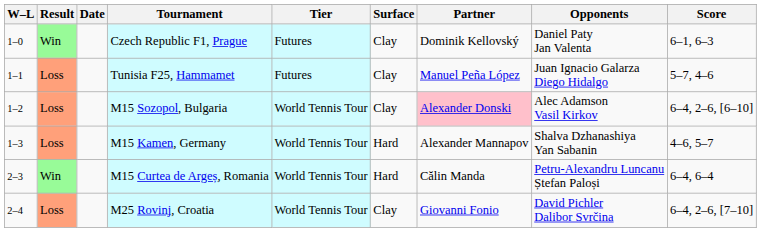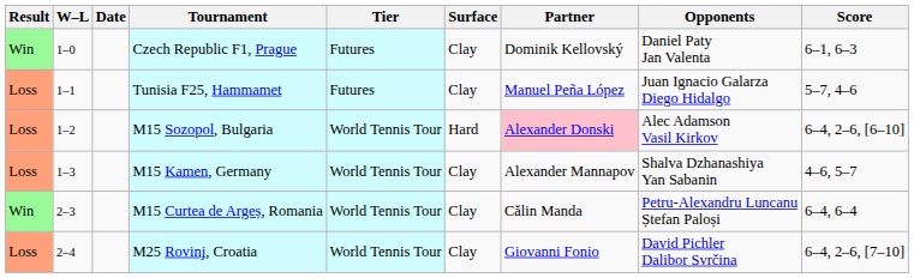columns swapped: Result <-> W–L
M15 Sozopol, Bulgaria | Surface: Clay -> Hard
M15 Kamen, Germany | Surface: Hard -> Clay
M15 Curtea de Argeș, Romania | Surface: Hard -> Clay
